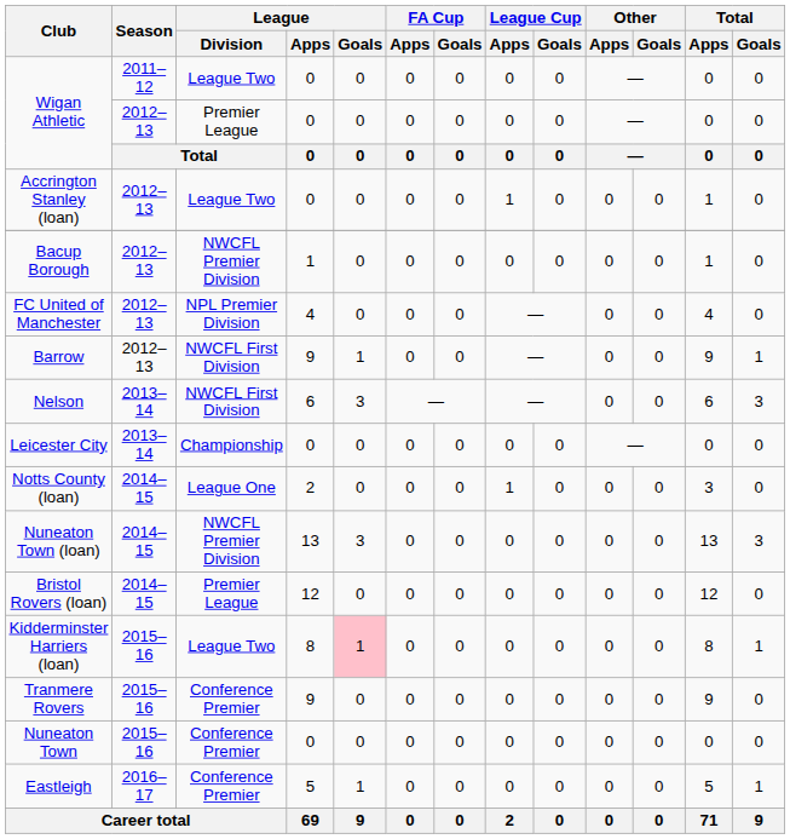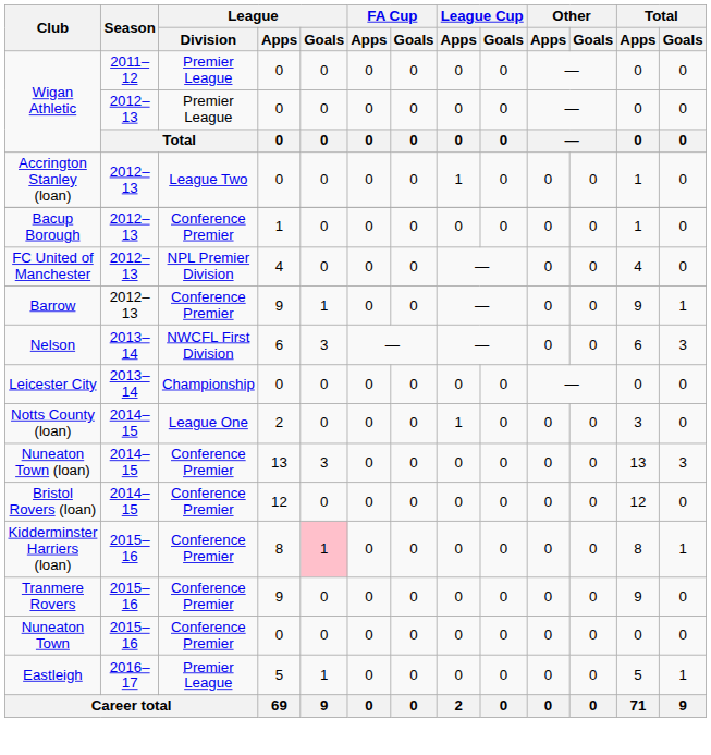Wigan Athletic / 2011–12 | League / Division: League Two -> Premier League
Bacup Borough | League / Division: NWCFL Premier Division -> Conference Premier
Barrow | League / Division: NWCFL First Division -> Conference Premier
Nuneaton Town (loan) | League / Division: NWCFL Premier Division -> Conference Premier
Bristol Rovers (loan) | League / Division: Premier League -> Conference Premier
Kidderminster Harriers (loan) | League / Division: League Two -> Conference Premier
Eastleigh | League / Division: Conference Premier -> Premier League
